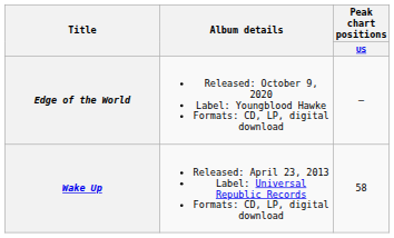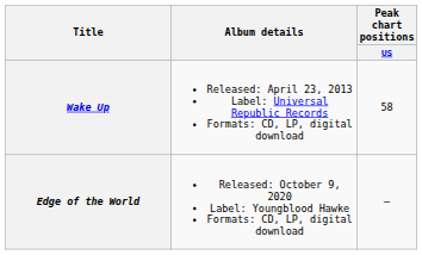rows swapped: Wake Up <-> Edge of the World
